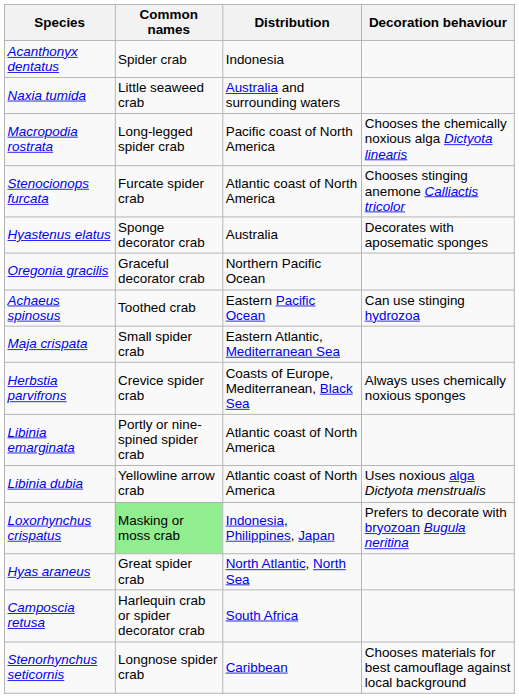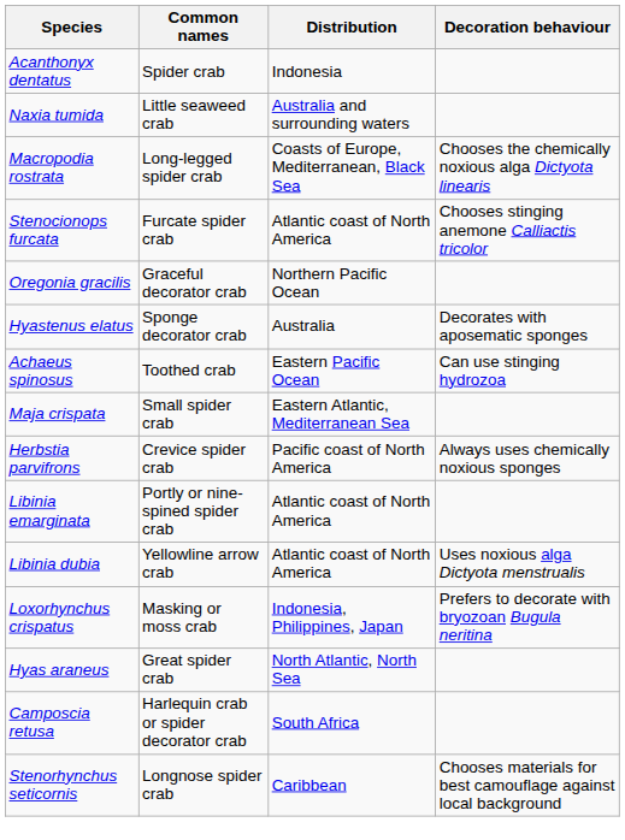Macropodia rostrata | Distribution: Pacific coast of North America -> Coasts of Europe, Mediterranean, Black Sea
rows swapped: Oregonia gracilis <-> Hyastenus elatus
Herbstia parvifrons | Distribution: Coasts of Europe, Mediterranean, Black Sea -> Pacific coast of North America
Loxorhynchus crispatus | Common names: lightgreen background -> no background
